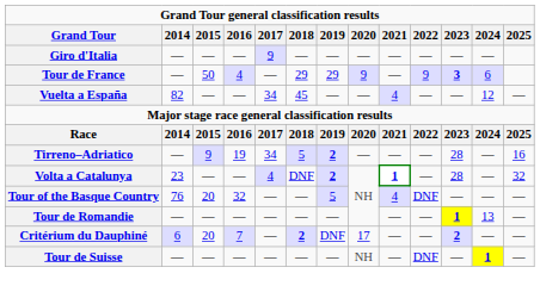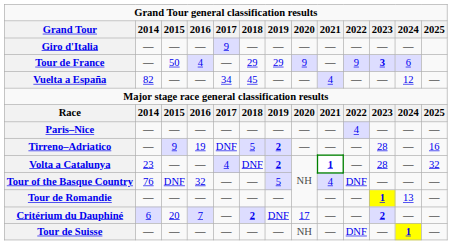+ row: Paris–Nice | — | — | — | — | — | — | — | — | 4 | — | — | —
Tirreno–Adriatico | 2017: 34 -> DNF
Tour of the Basque Country | 2015: 20 -> DNF
